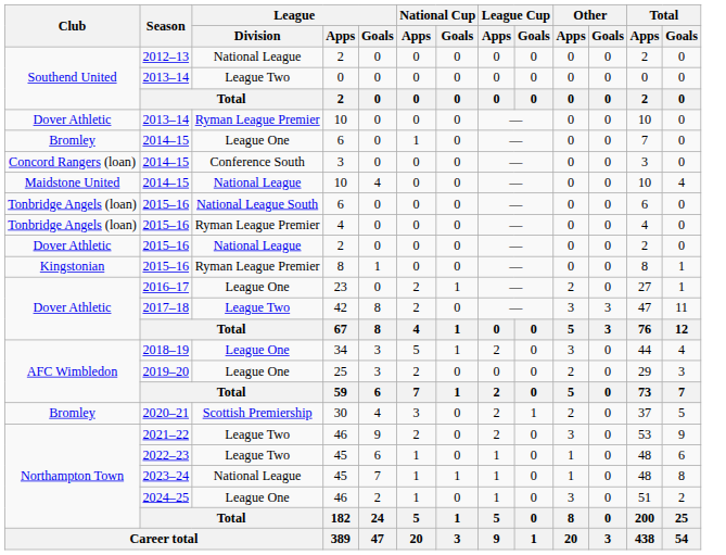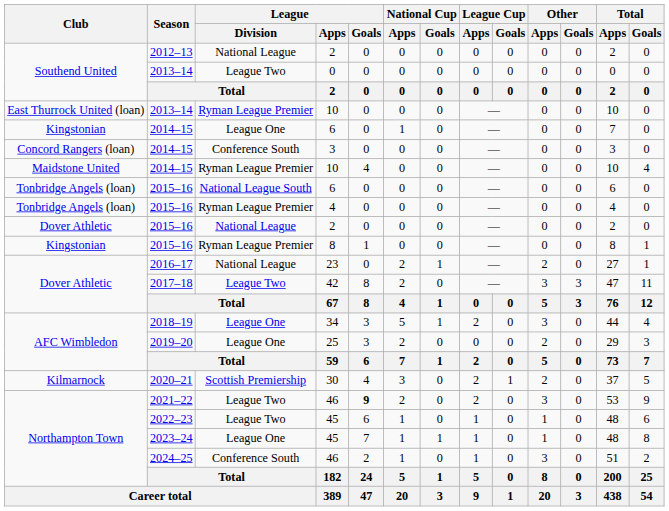2013–14 / 10 | Club: Dover Athletic -> East Thurrock United (loan)
2014–15 / 6 | Club: Bromley -> Kingstonian
2014–15 / 10 | League / Division: National League -> Ryman League Premier
23 | League / Division: League One -> National League
30 | Club: Bromley -> Kilmarnock
2021–22 / 46 | League / Goals: normal -> bold
2023–24 / 45 | League / Division: National League -> League One
2024–25 / 46 | League / Division: League One -> Conference South
